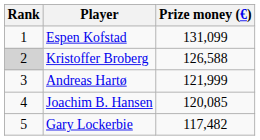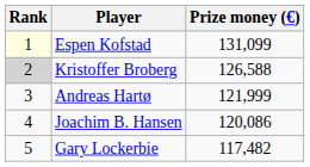Espen Kofstad | Rank: no background -> lightyellow background
Joachim B. Hansen | Prize money (€): 120,085 -> 120,086
